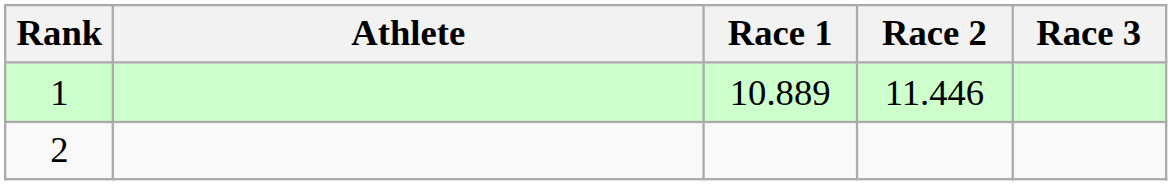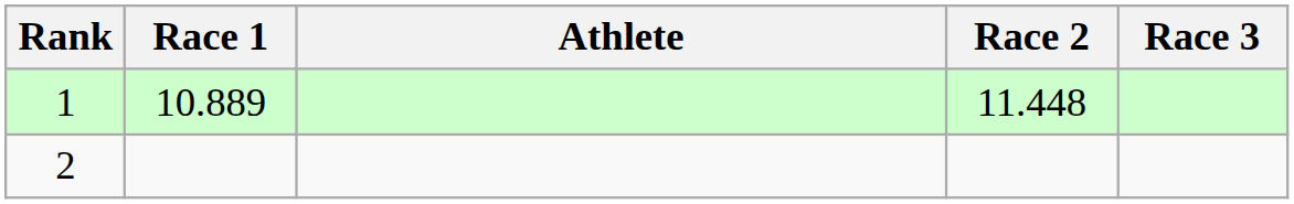columns swapped: Athlete <-> Race 1
1 | Race 2: 11.446 -> 11.448
